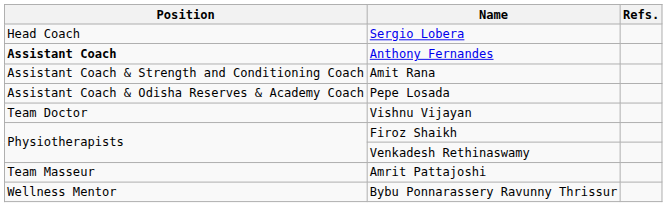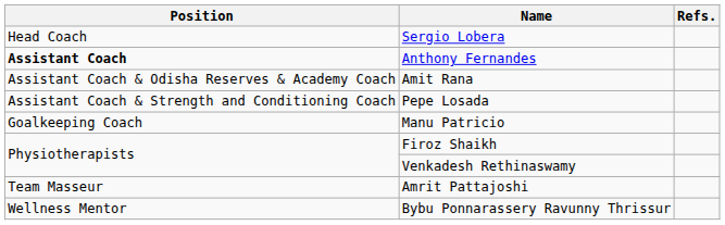Amit Rana | Position: Assistant Coach & Strength and Conditioning Coach -> Assistant Coach & Odisha Reserves & Academy Coach
Pepe Losada | Position: Assistant Coach & Odisha Reserves & Academy Coach -> Assistant Coach & Strength and Conditioning Coach
+ row: Goalkeeping Coach | Manu Patricio
- row: Team Doctor | Vishnu Vijayan
